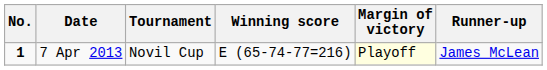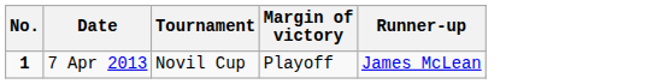- column: Winning score | E (65-74-77=216)
7 Apr 2013 | Margin of victory: lightyellow background -> no background
